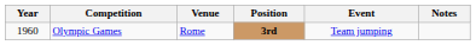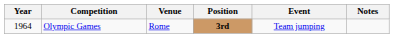Olympic Games | Year: 1960 -> 1964
